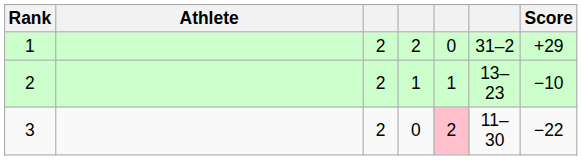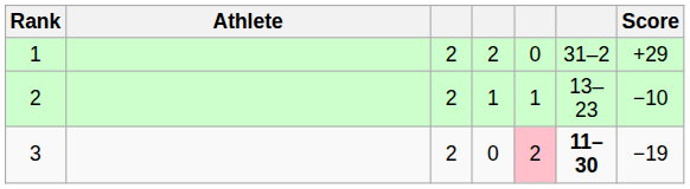3 | column 6: normal -> bold
3 | Score: −22 -> −19
